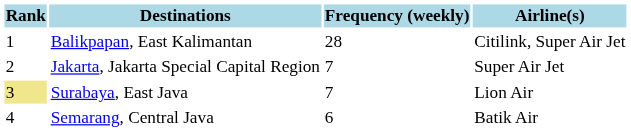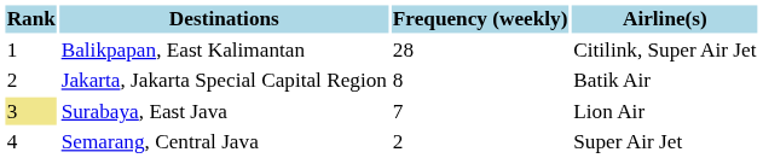Jakarta, Jakarta Special Capital Region | Frequency (weekly): 7 -> 8
Jakarta, Jakarta Special Capital Region | Airline(s): Super Air Jet -> Batik Air
Semarang, Central Java | Frequency (weekly): 6 -> 2
Semarang, Central Java | Airline(s): Batik Air -> Super Air Jet
